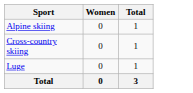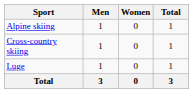+ column: Men | 1 | 1 | 1 | 3
